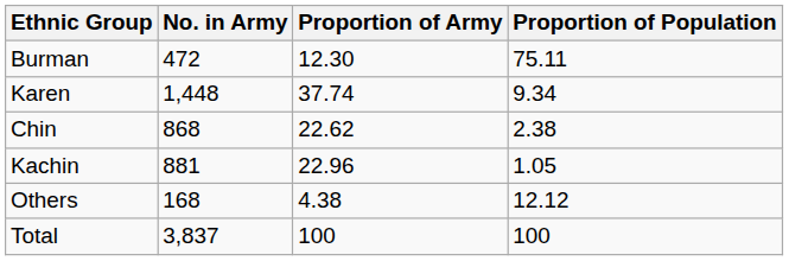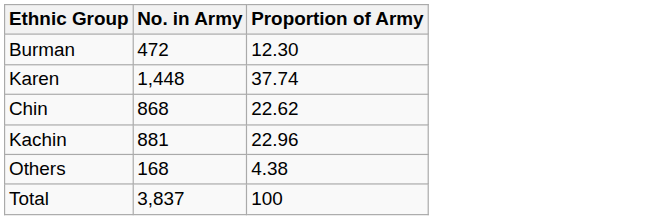- column: Proportion of Population | 75.11 | 9.34 | 2.38 | 1.05 | 12.12 | 100
